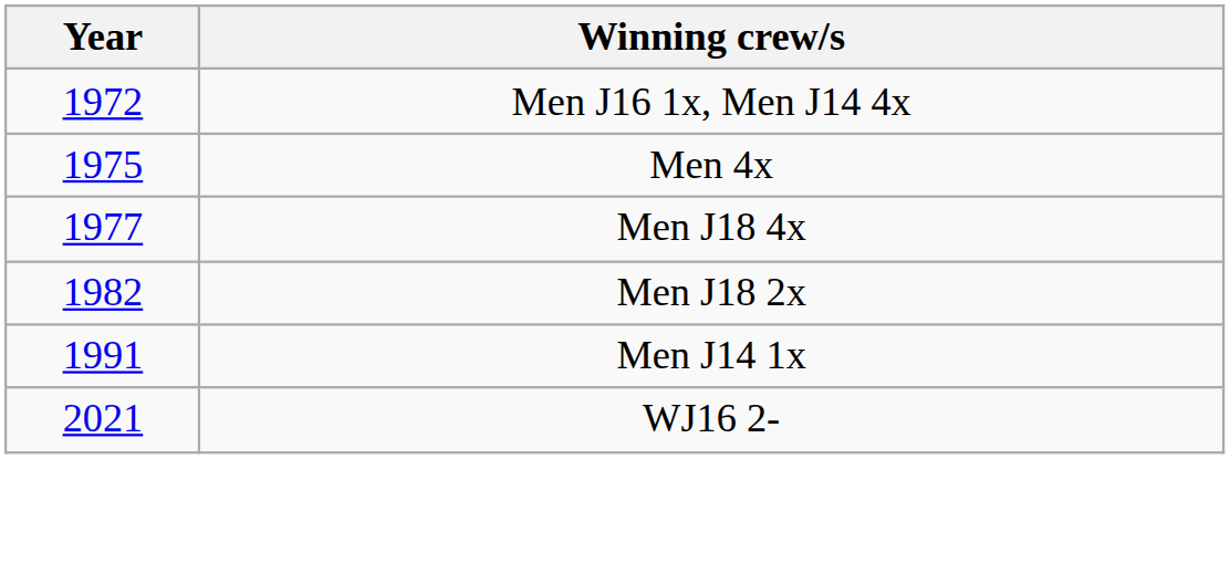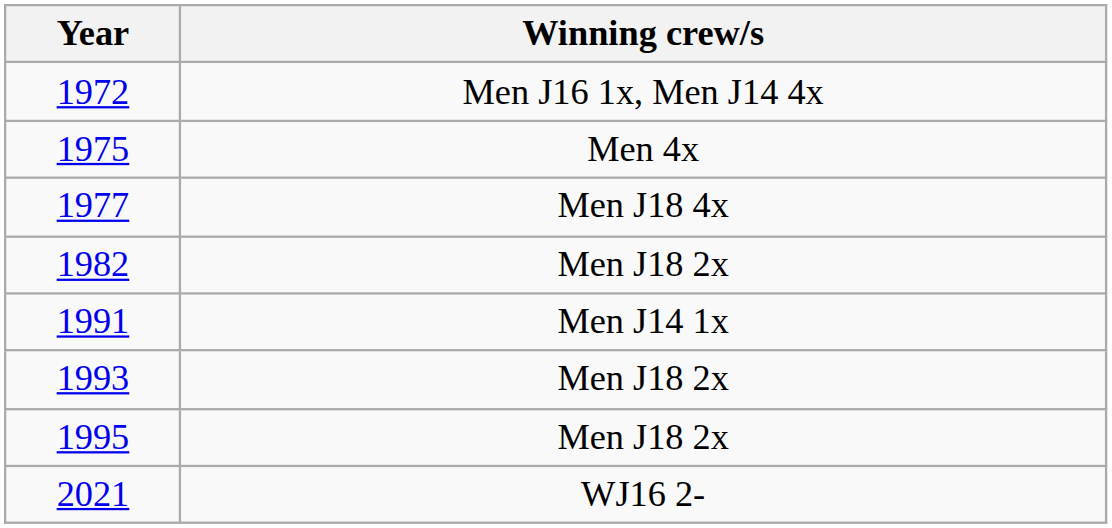+ row: 1993 | Men J18 2x
+ row: 1995 | Men J18 2x
